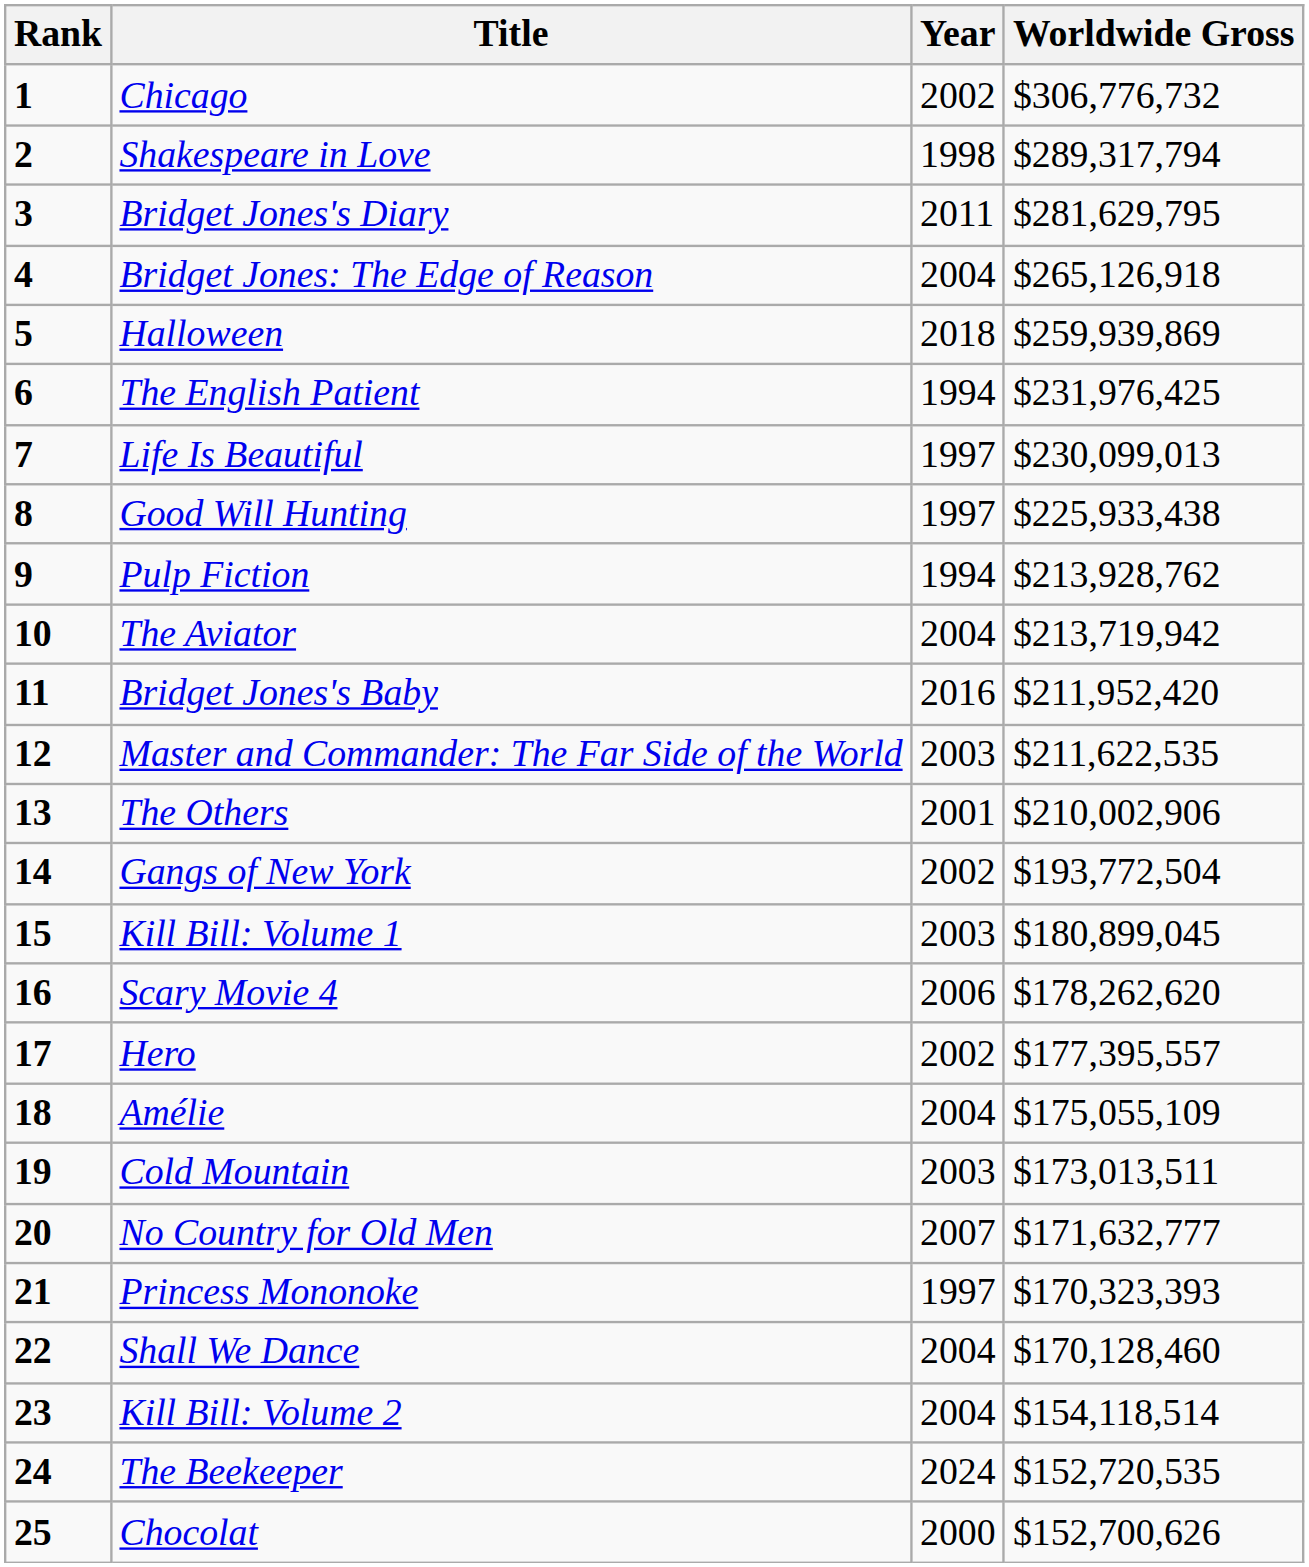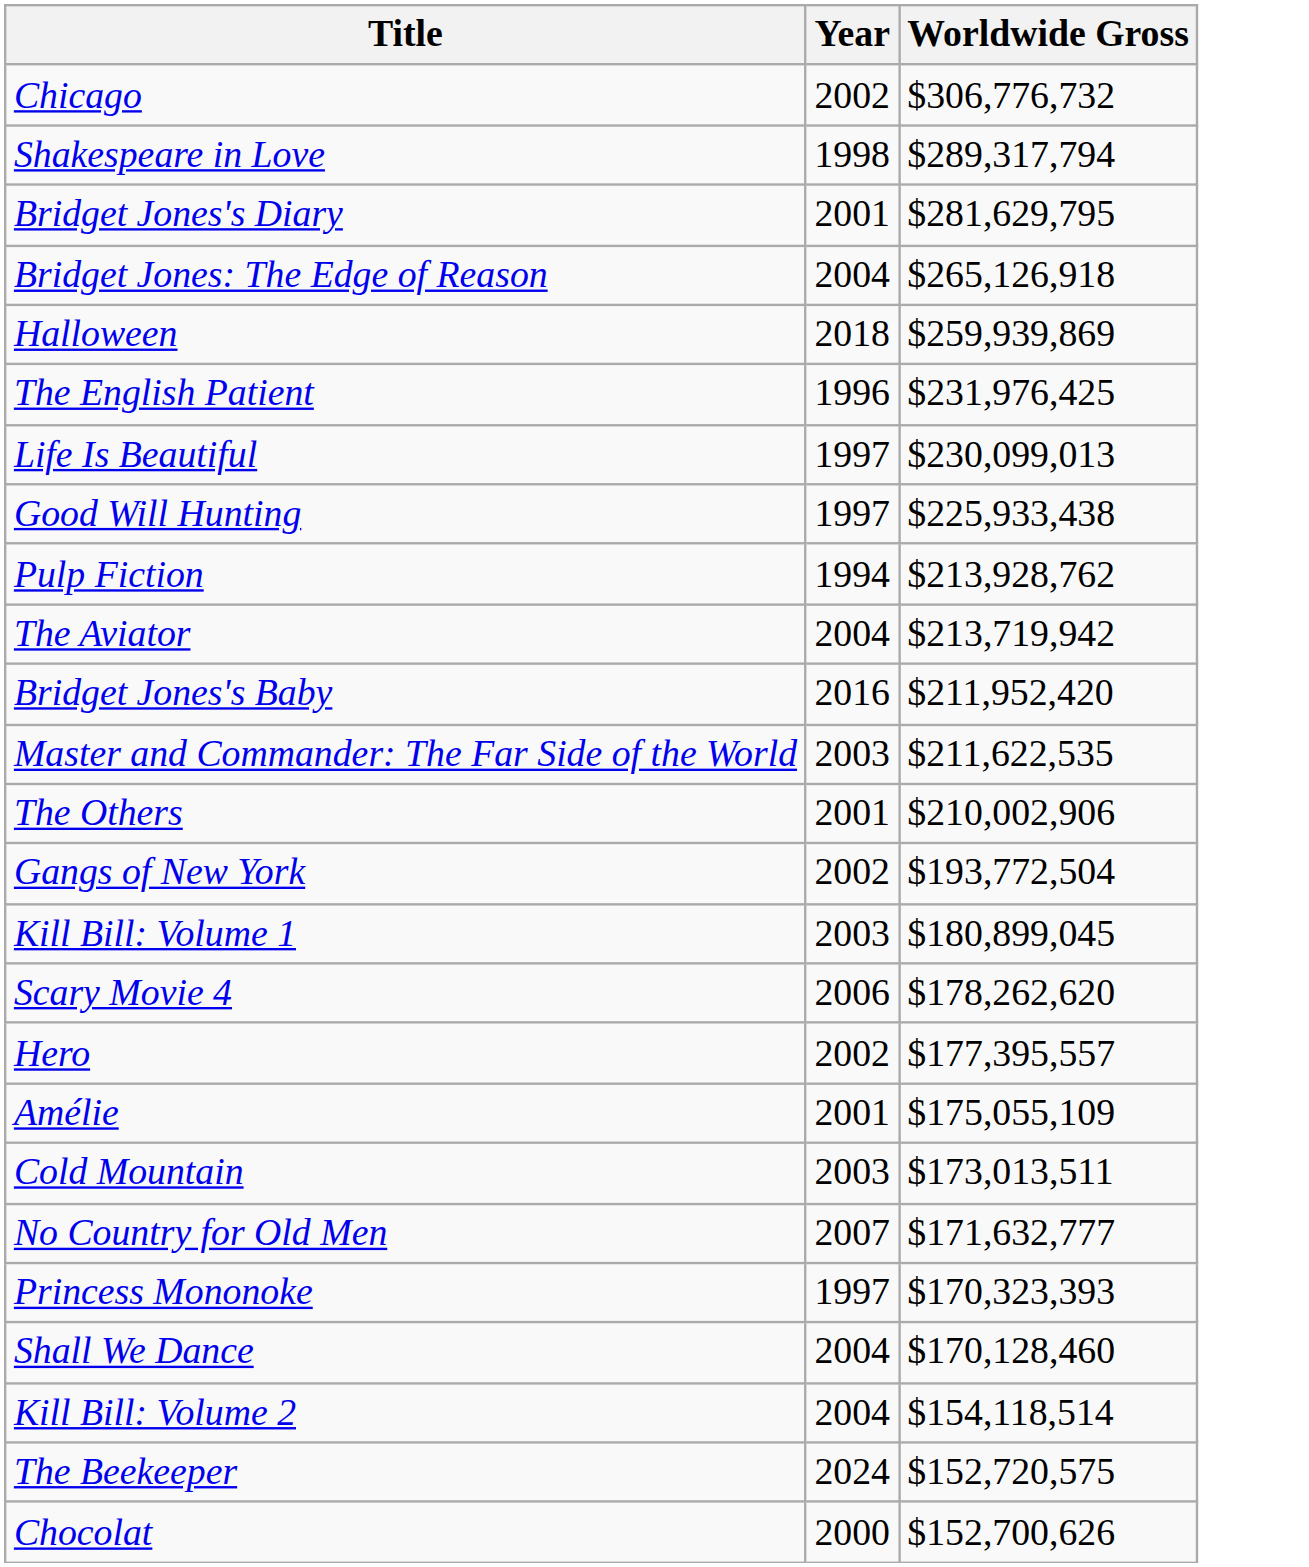- column: Rank | 1 | 2 | 3 | 4 | 5 | 6 | 7 | 8 | 9 | 10 | 11 | 12 | 13 | 14 | 15 | 16 | 17 | 18 | 19 | 20 | 21 | 22 | 23 | 24 | 25
Bridget Jones's Diary | Year: 2011 -> 2001
The English Patient | Year: 1994 -> 1996
Amélie | Year: 2004 -> 2001
The Beekeeper | Worldwide Gross: $152,720,535 -> $152,720,575
